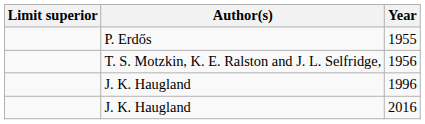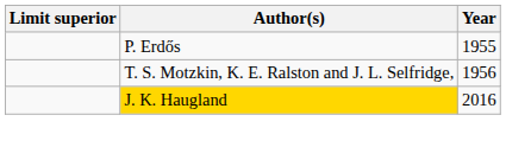- row: J. K. Haugland | 1996
2016 | Author(s): no background -> gold background
